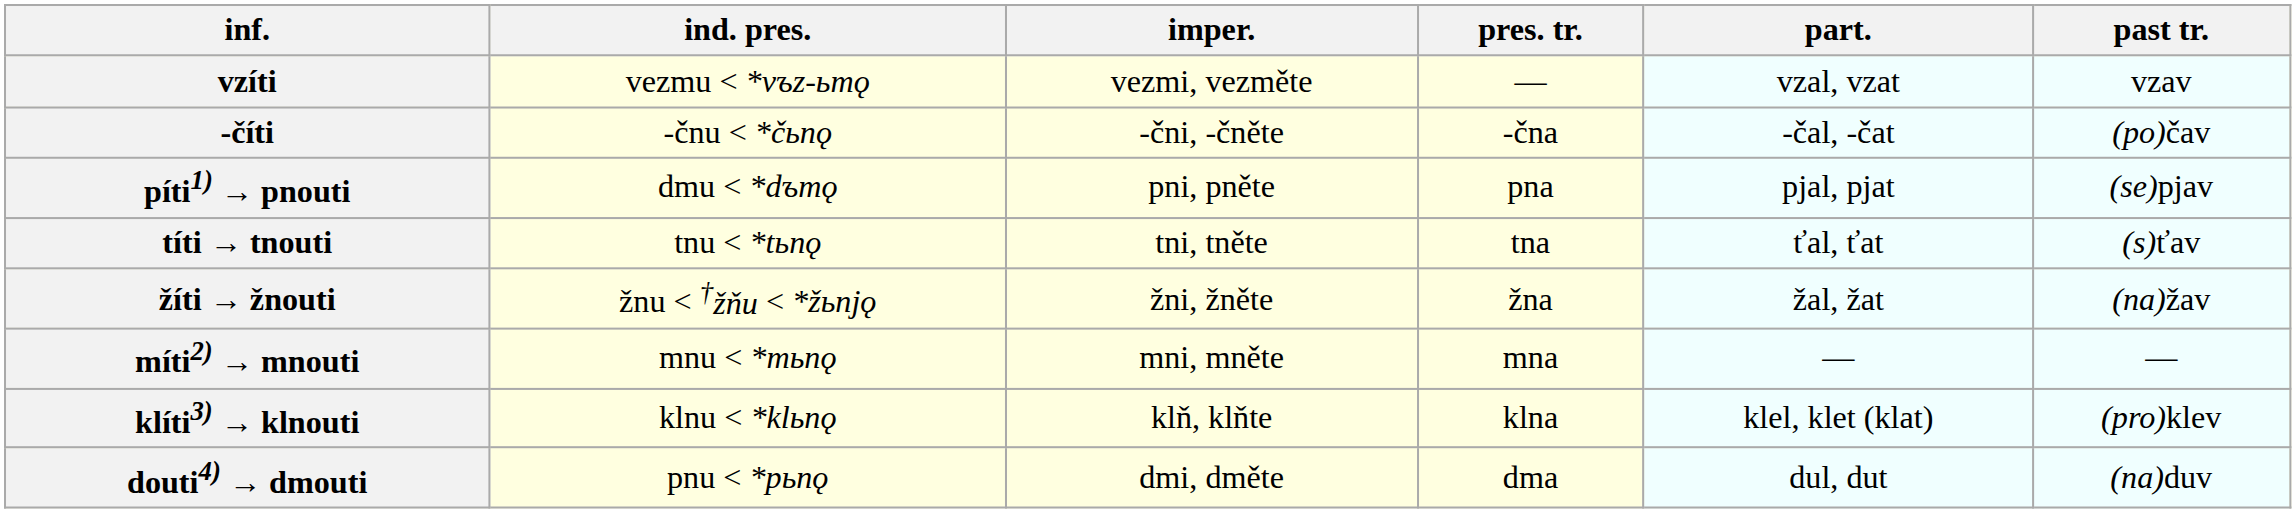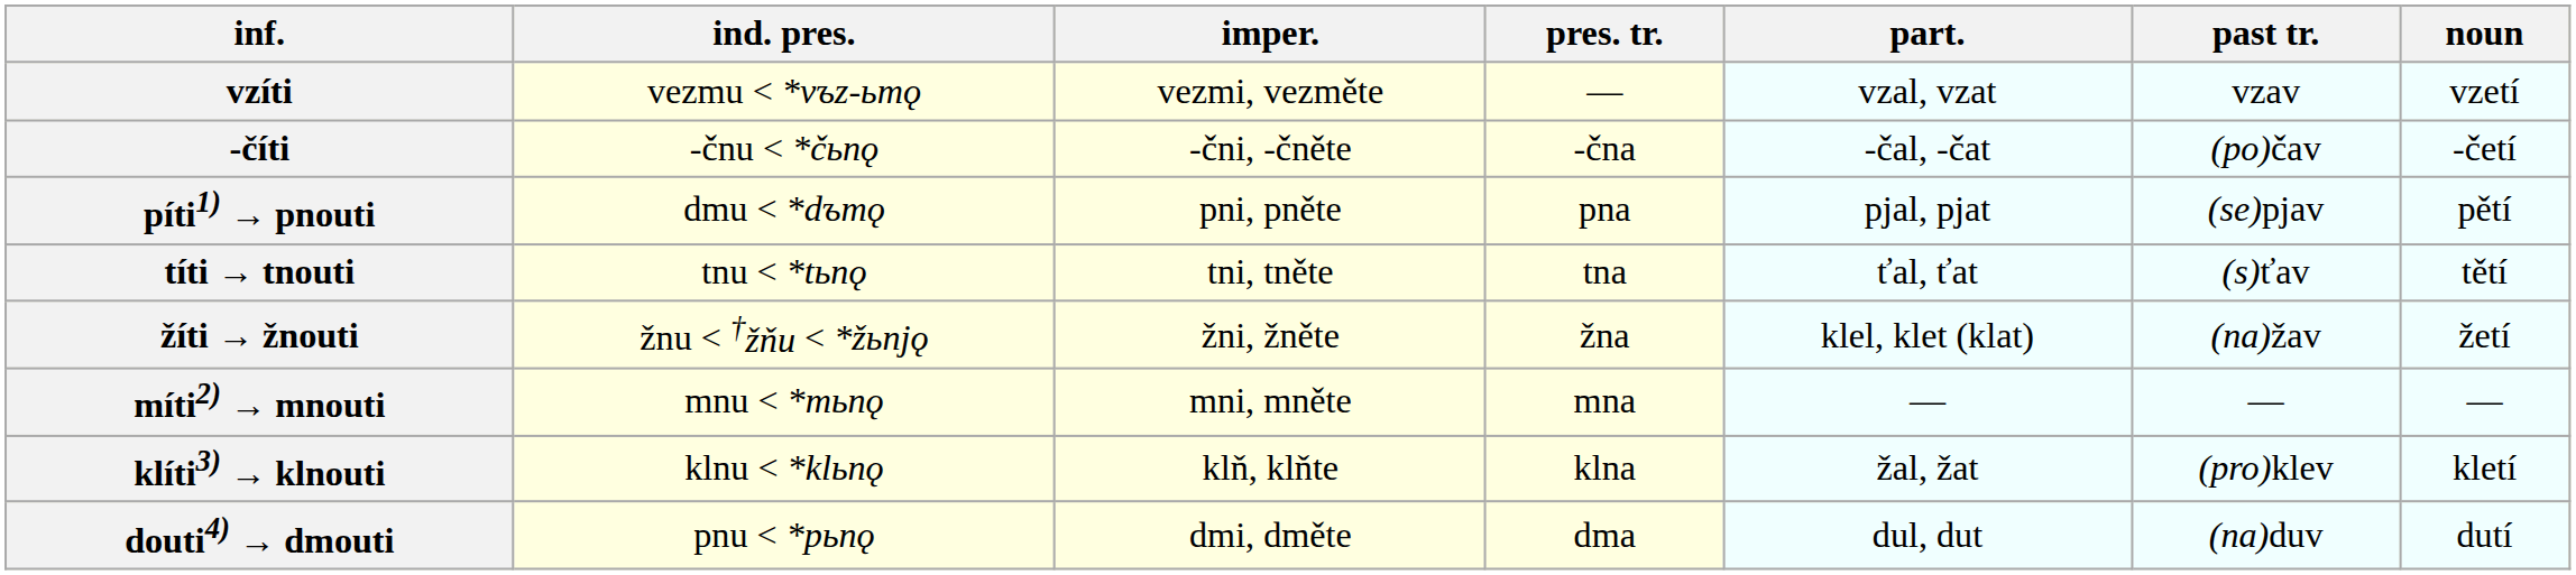+ column: noun | vzetí | -četí | pětí | tětí | žetí | — | kletí | dutí
žíti → žnouti | part.: žal, žat -> klel, klet (klat)
klíti3) → klnouti | part.: klel, klet (klat) -> žal, žat
